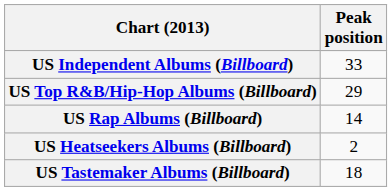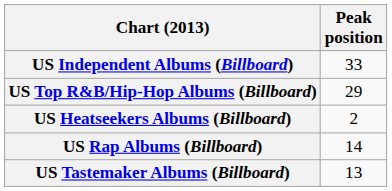rows swapped: US Rap Albums (Billboard) <-> US Heatseekers Albums (Billboard)
US Tastemaker Albums (Billboard) | Peak position: 18 -> 13
